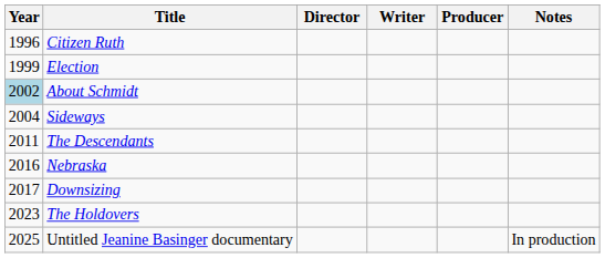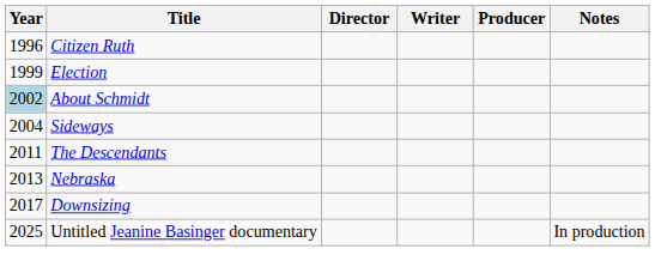Nebraska | Year: 2016 -> 2013
- row: 2023 | The Holdovers
